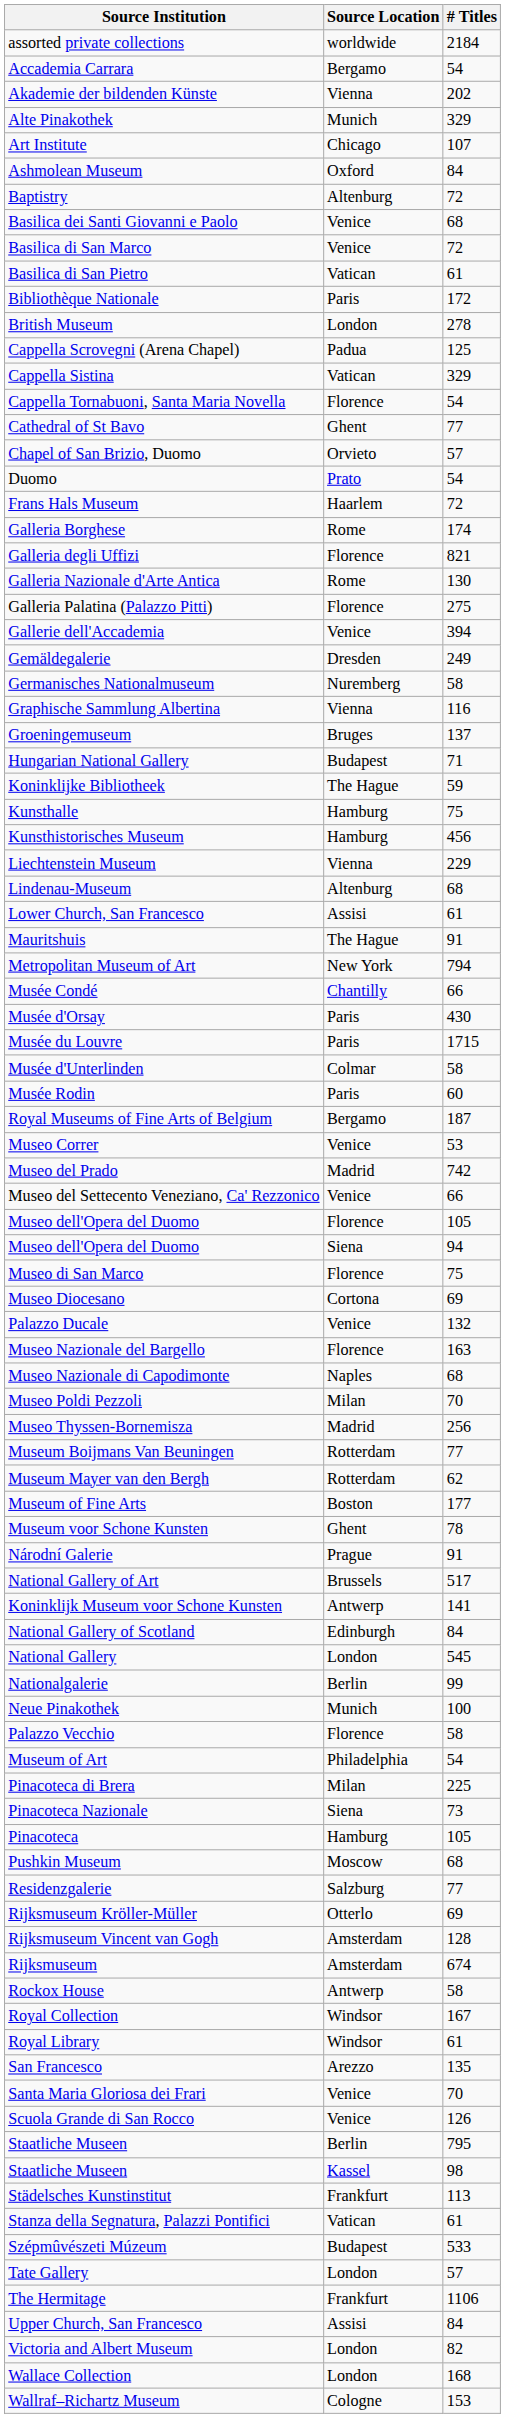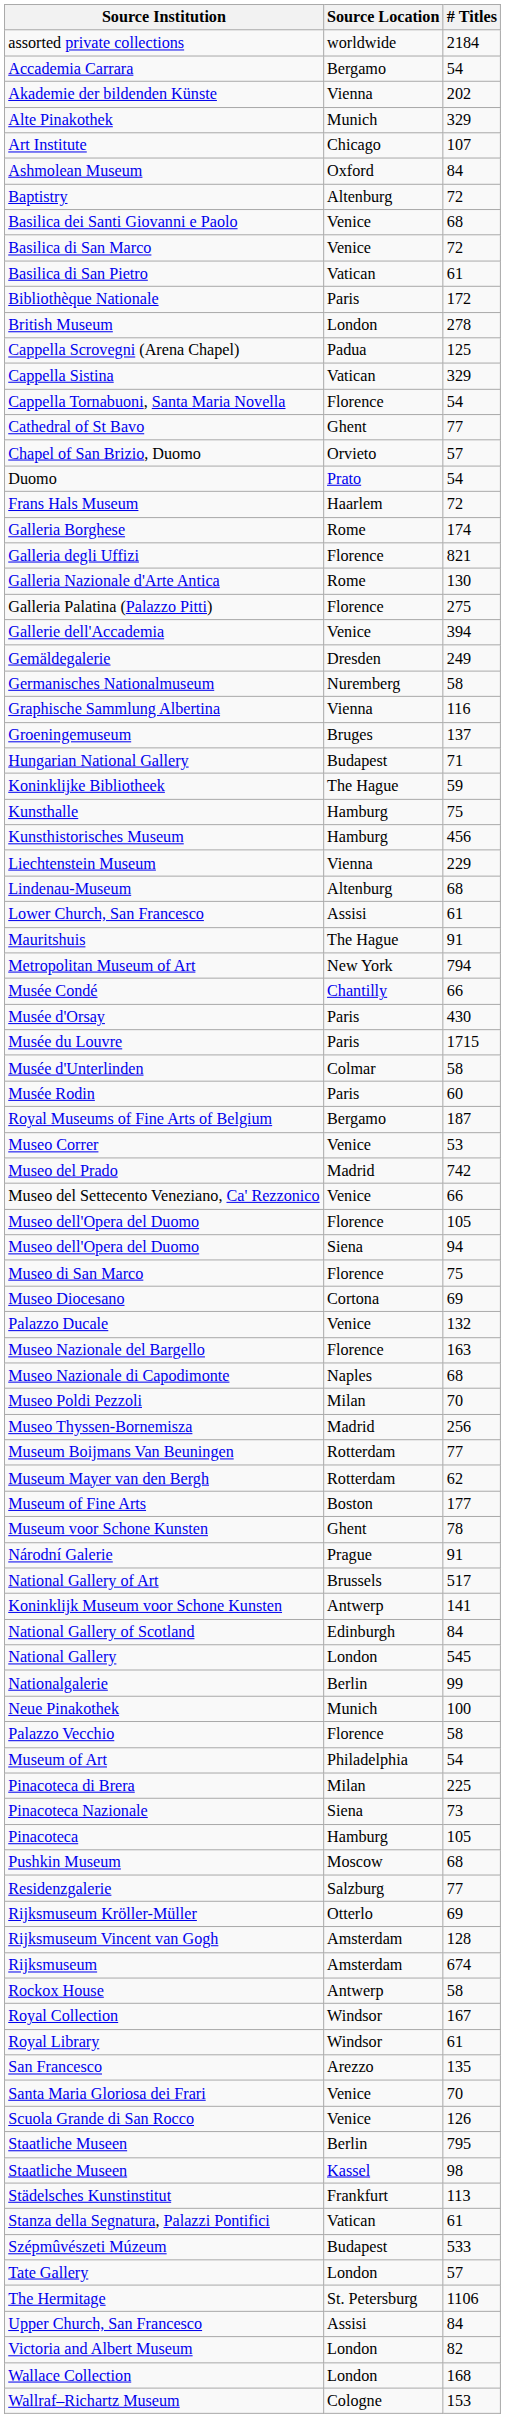The Hermitage | Source Location: Frankfurt -> St. Petersburg
